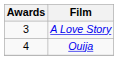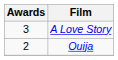Ouija | Awards: 4 -> 2
